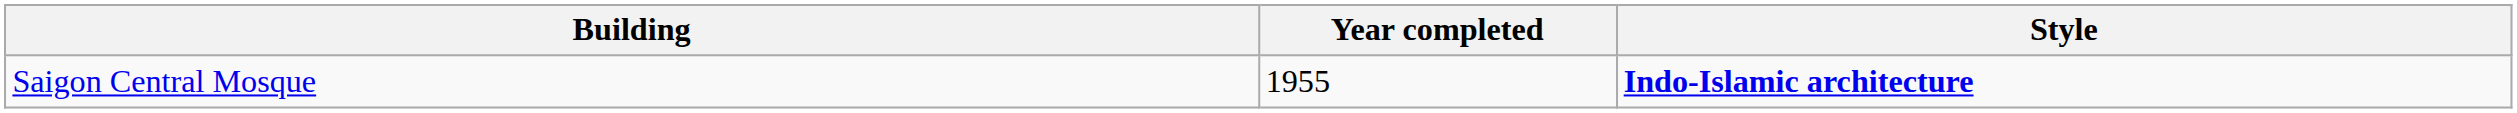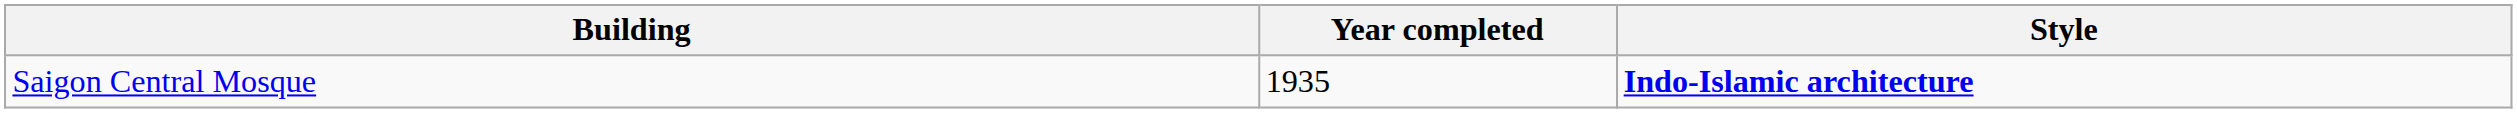Saigon Central Mosque | Year completed: 1955 -> 1935
